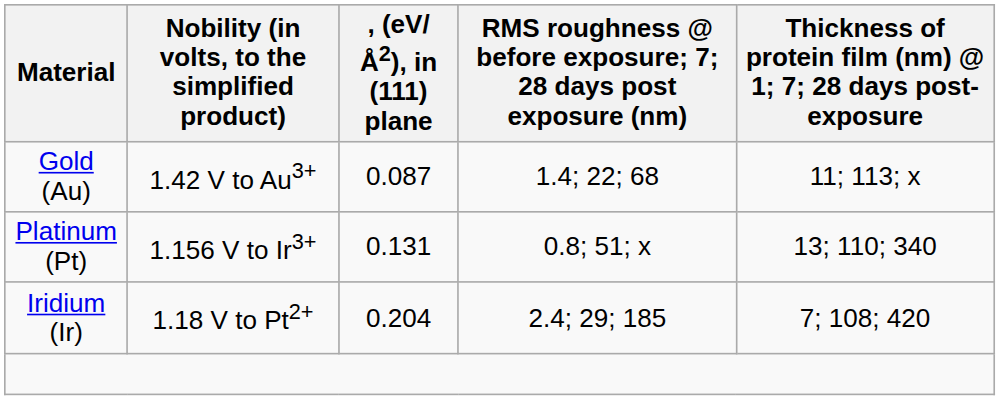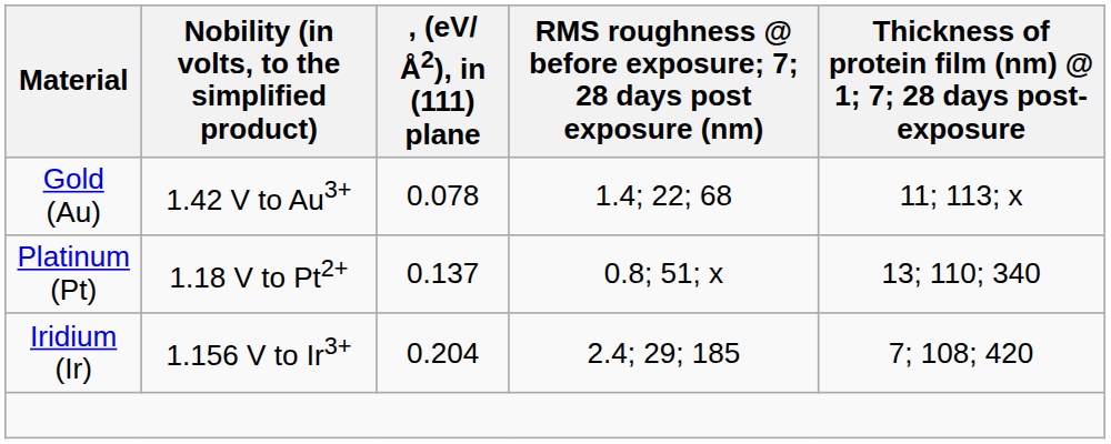Gold (Au) | , (eV/Å2), in (111) plane: 0.087 -> 0.078
Platinum (Pt) | Nobility (in volts, to the simplified product): 1.156 V to Ir3+ -> 1.18 V to Pt2+
Platinum (Pt) | , (eV/Å2), in (111) plane: 0.131 -> 0.137
Iridium (Ir) | Nobility (in volts, to the simplified product): 1.18 V to Pt2+ -> 1.156 V to Ir3+
